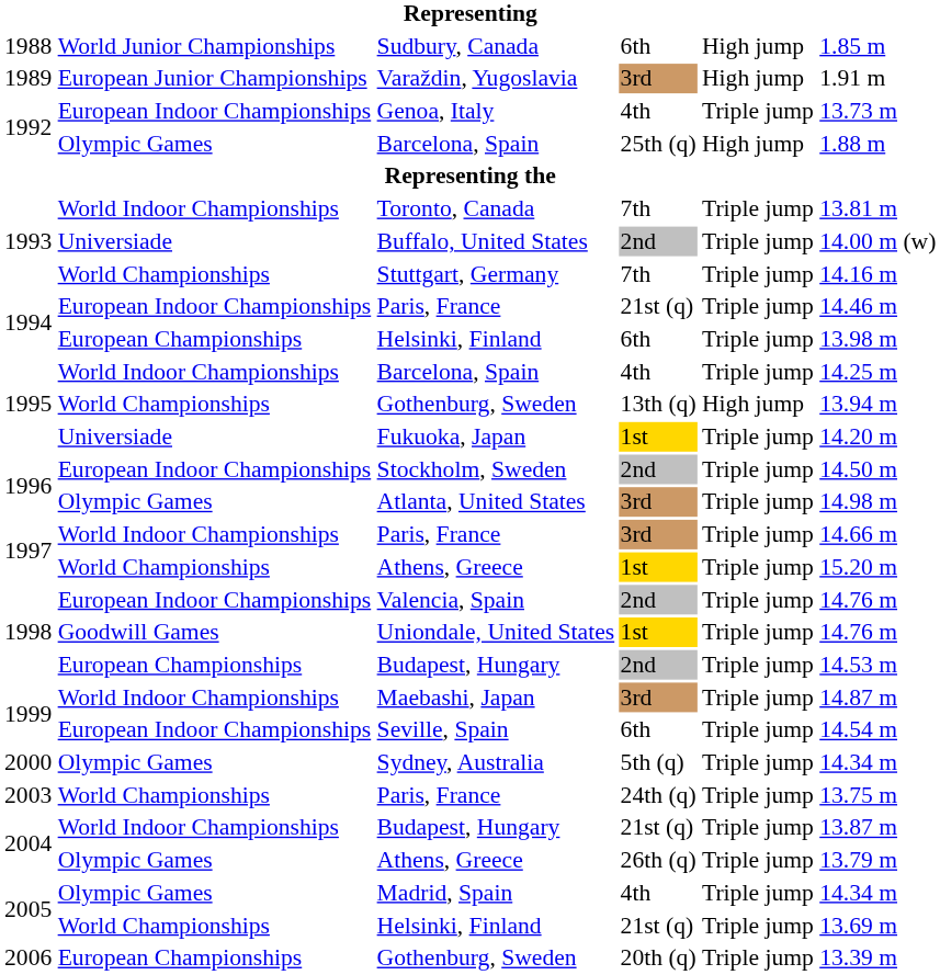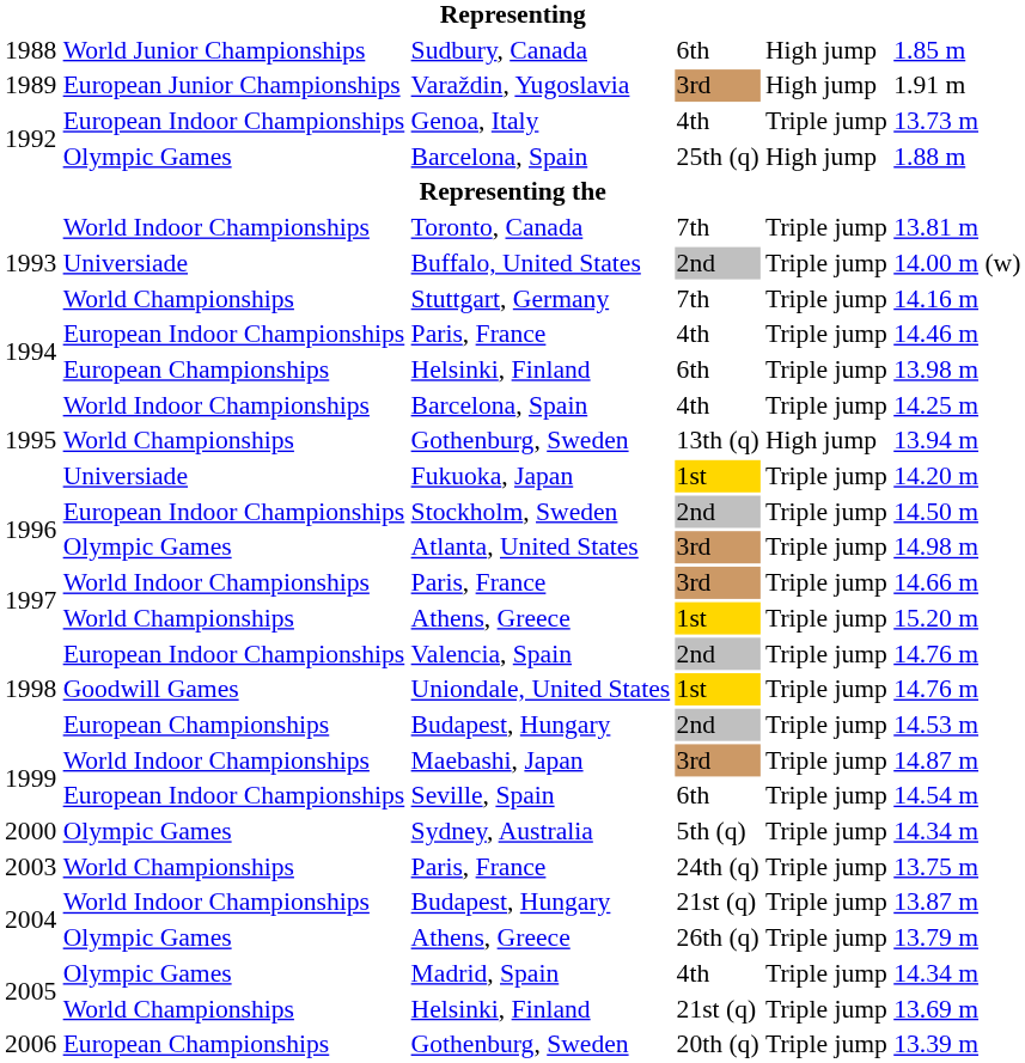1994 / Paris, France | column 4: 21st (q) -> 4th
